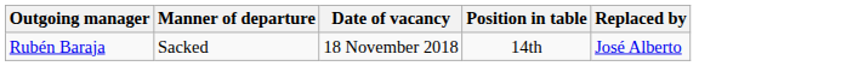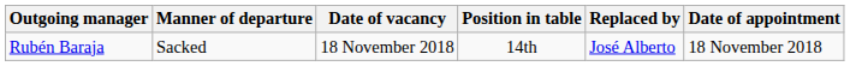+ column: Date of appointment | 18 November 2018
